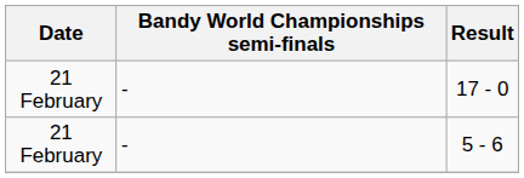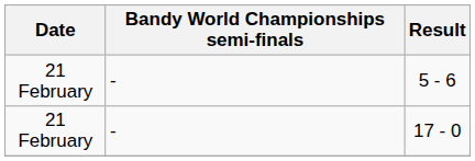rows swapped: 5 - 6 <-> 17 - 0
